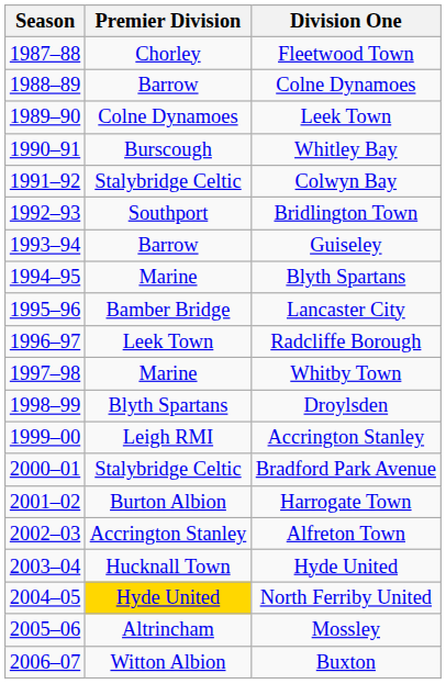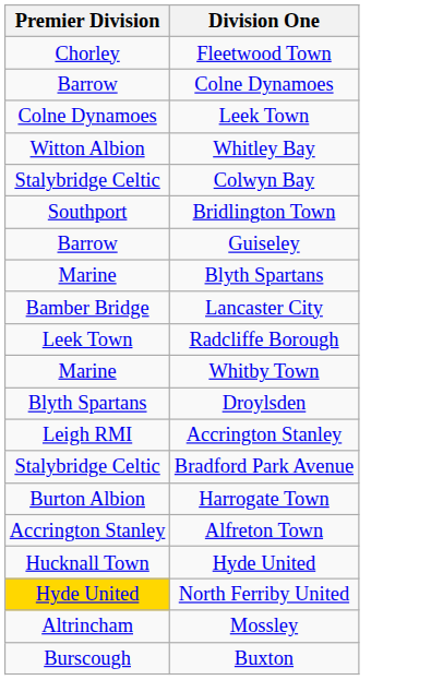- column: Season | 1987–88 | 1988–89 | 1989–90 | 1990–91 | 1991–92 | 1992–93 | 1993–94 | 1994–95 | 1995–96 | 1996–97 | 1997–98 | 1998–99 | 1999–00 | 2000–01 | 2001–02 | 2002–03 | 2003–04 | 2004–05 | 2005–06 | 2006–07
Whitley Bay | Premier Division: Burscough -> Witton Albion
Buxton | Premier Division: Witton Albion -> Burscough
